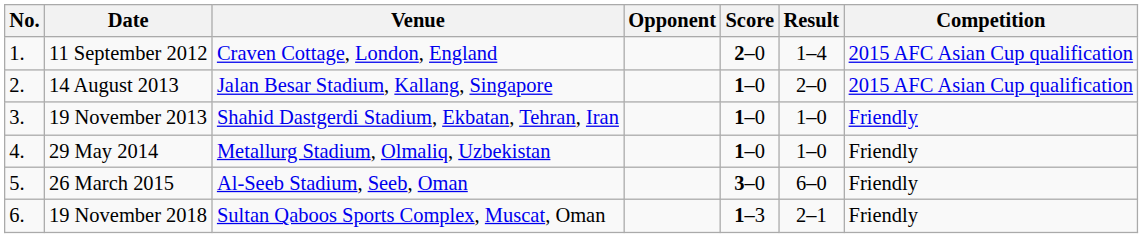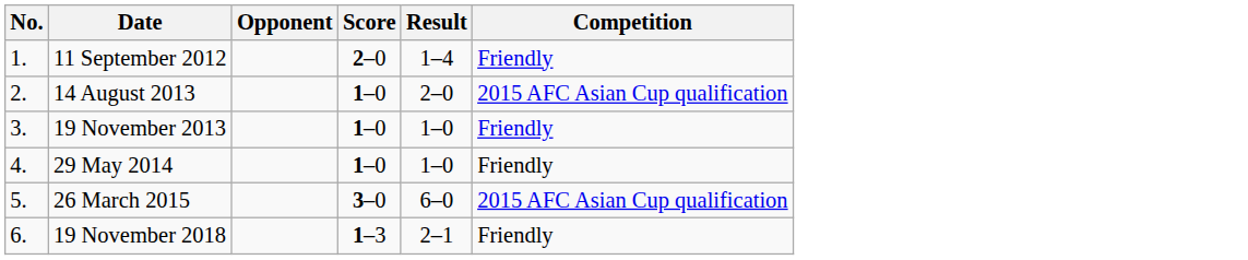- column: Venue | Craven Cottage, London, England | Jalan Besar Stadium, Kallang, Singapore | Shahid Dastgerdi Stadium, Ekbatan, Tehran, Iran | Metallurg Stadium, Olmaliq, Uzbekistan | Al-Seeb Stadium, Seeb, Oman | Sultan Qaboos Sports Complex, Muscat, Oman
11 September 2012 | Competition: 2015 AFC Asian Cup qualification -> Friendly
26 March 2015 | Competition: Friendly -> 2015 AFC Asian Cup qualification
